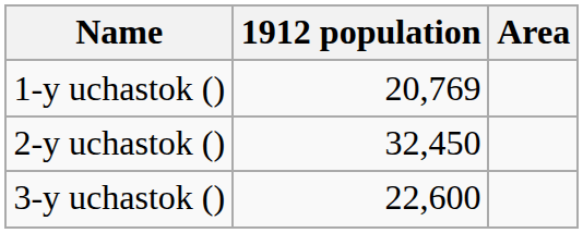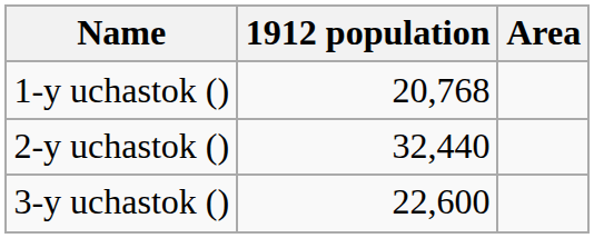1-y uchastok () | 1912 population: 20,769 -> 20,768
2-y uchastok () | 1912 population: 32,450 -> 32,440
